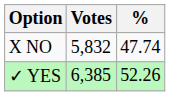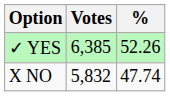rows swapped: ✓ YES <-> X NO
